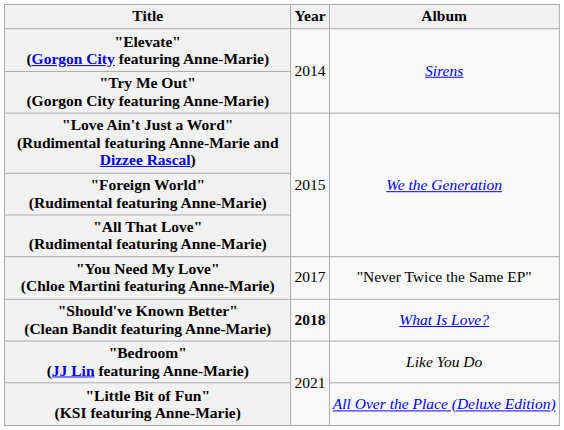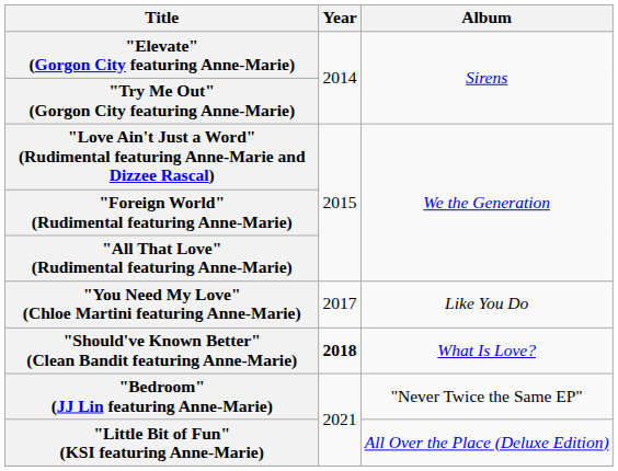"You Need My Love" (Chloe Martini featuring Anne-Marie) | Album: "Never Twice the Same EP" -> Like You Do
"Bedroom" (JJ Lin featuring Anne-Marie) | Album: Like You Do -> "Never Twice the Same EP"
